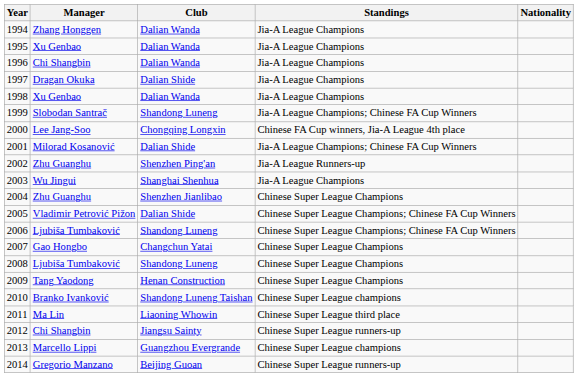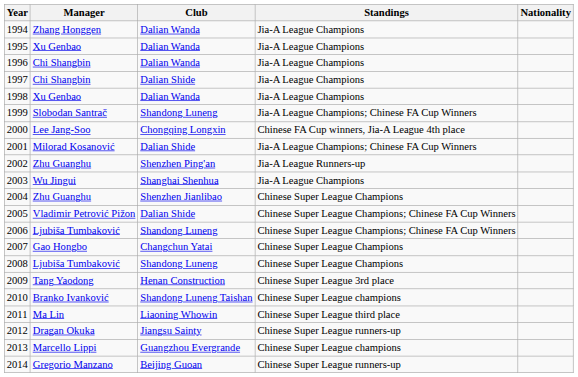1997 | Manager: Dragan Okuka -> Chi Shangbin
2009 | Standings: Chinese Super League Champions -> Chinese Super League 3rd place
2012 | Manager: Chi Shangbin -> Dragan Okuka
